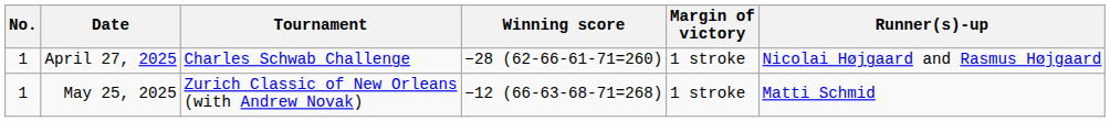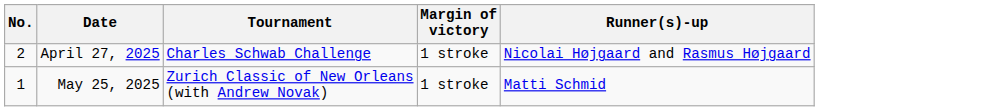- column: Winning score | −28 (62-66-61-71=260) | −12 (66-63-68-71=268)
April 27, 2025 | No.: 1 -> 2
